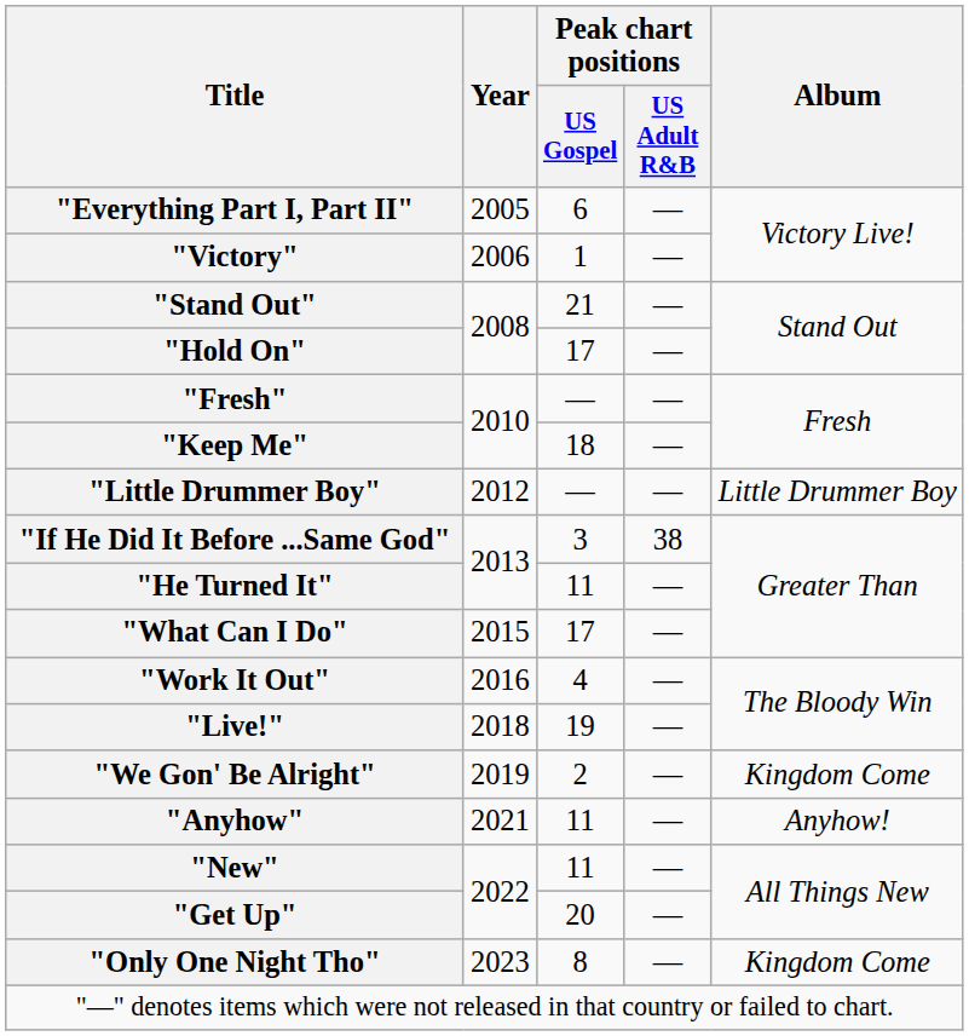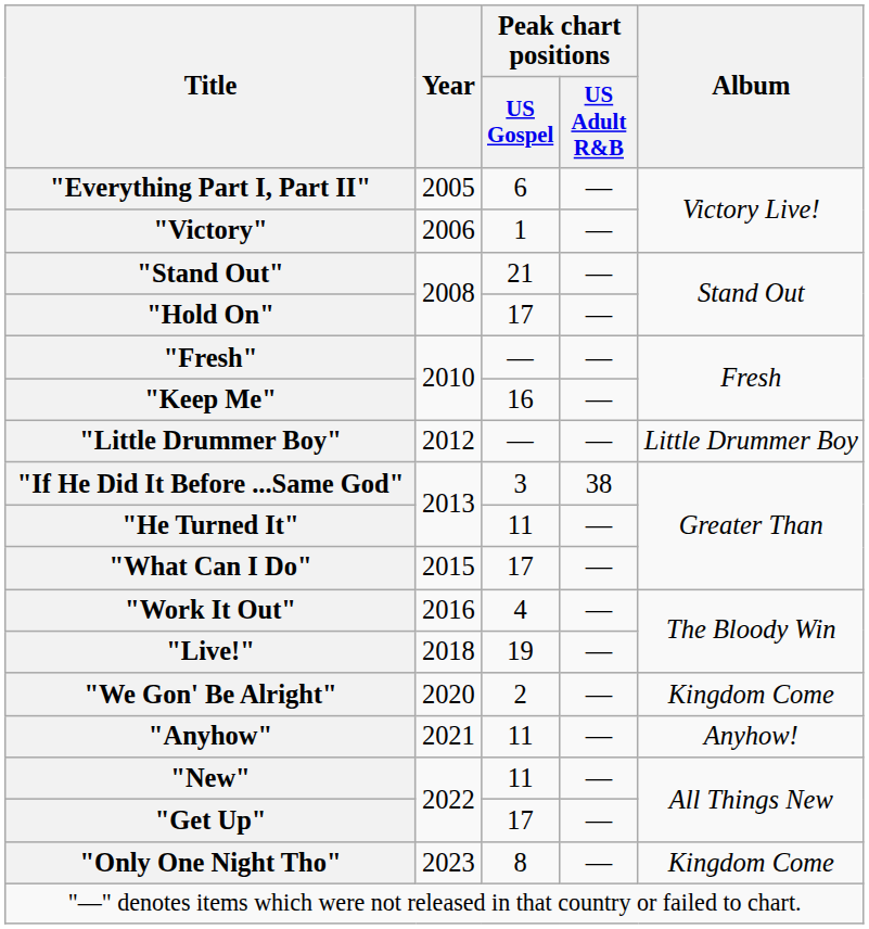"Keep Me" | Peak chart positions / US Gospel: 18 -> 16
"We Gon' Be Alright" | Year: 2019 -> 2020
"Get Up" | Peak chart positions / US Gospel: 20 -> 17
